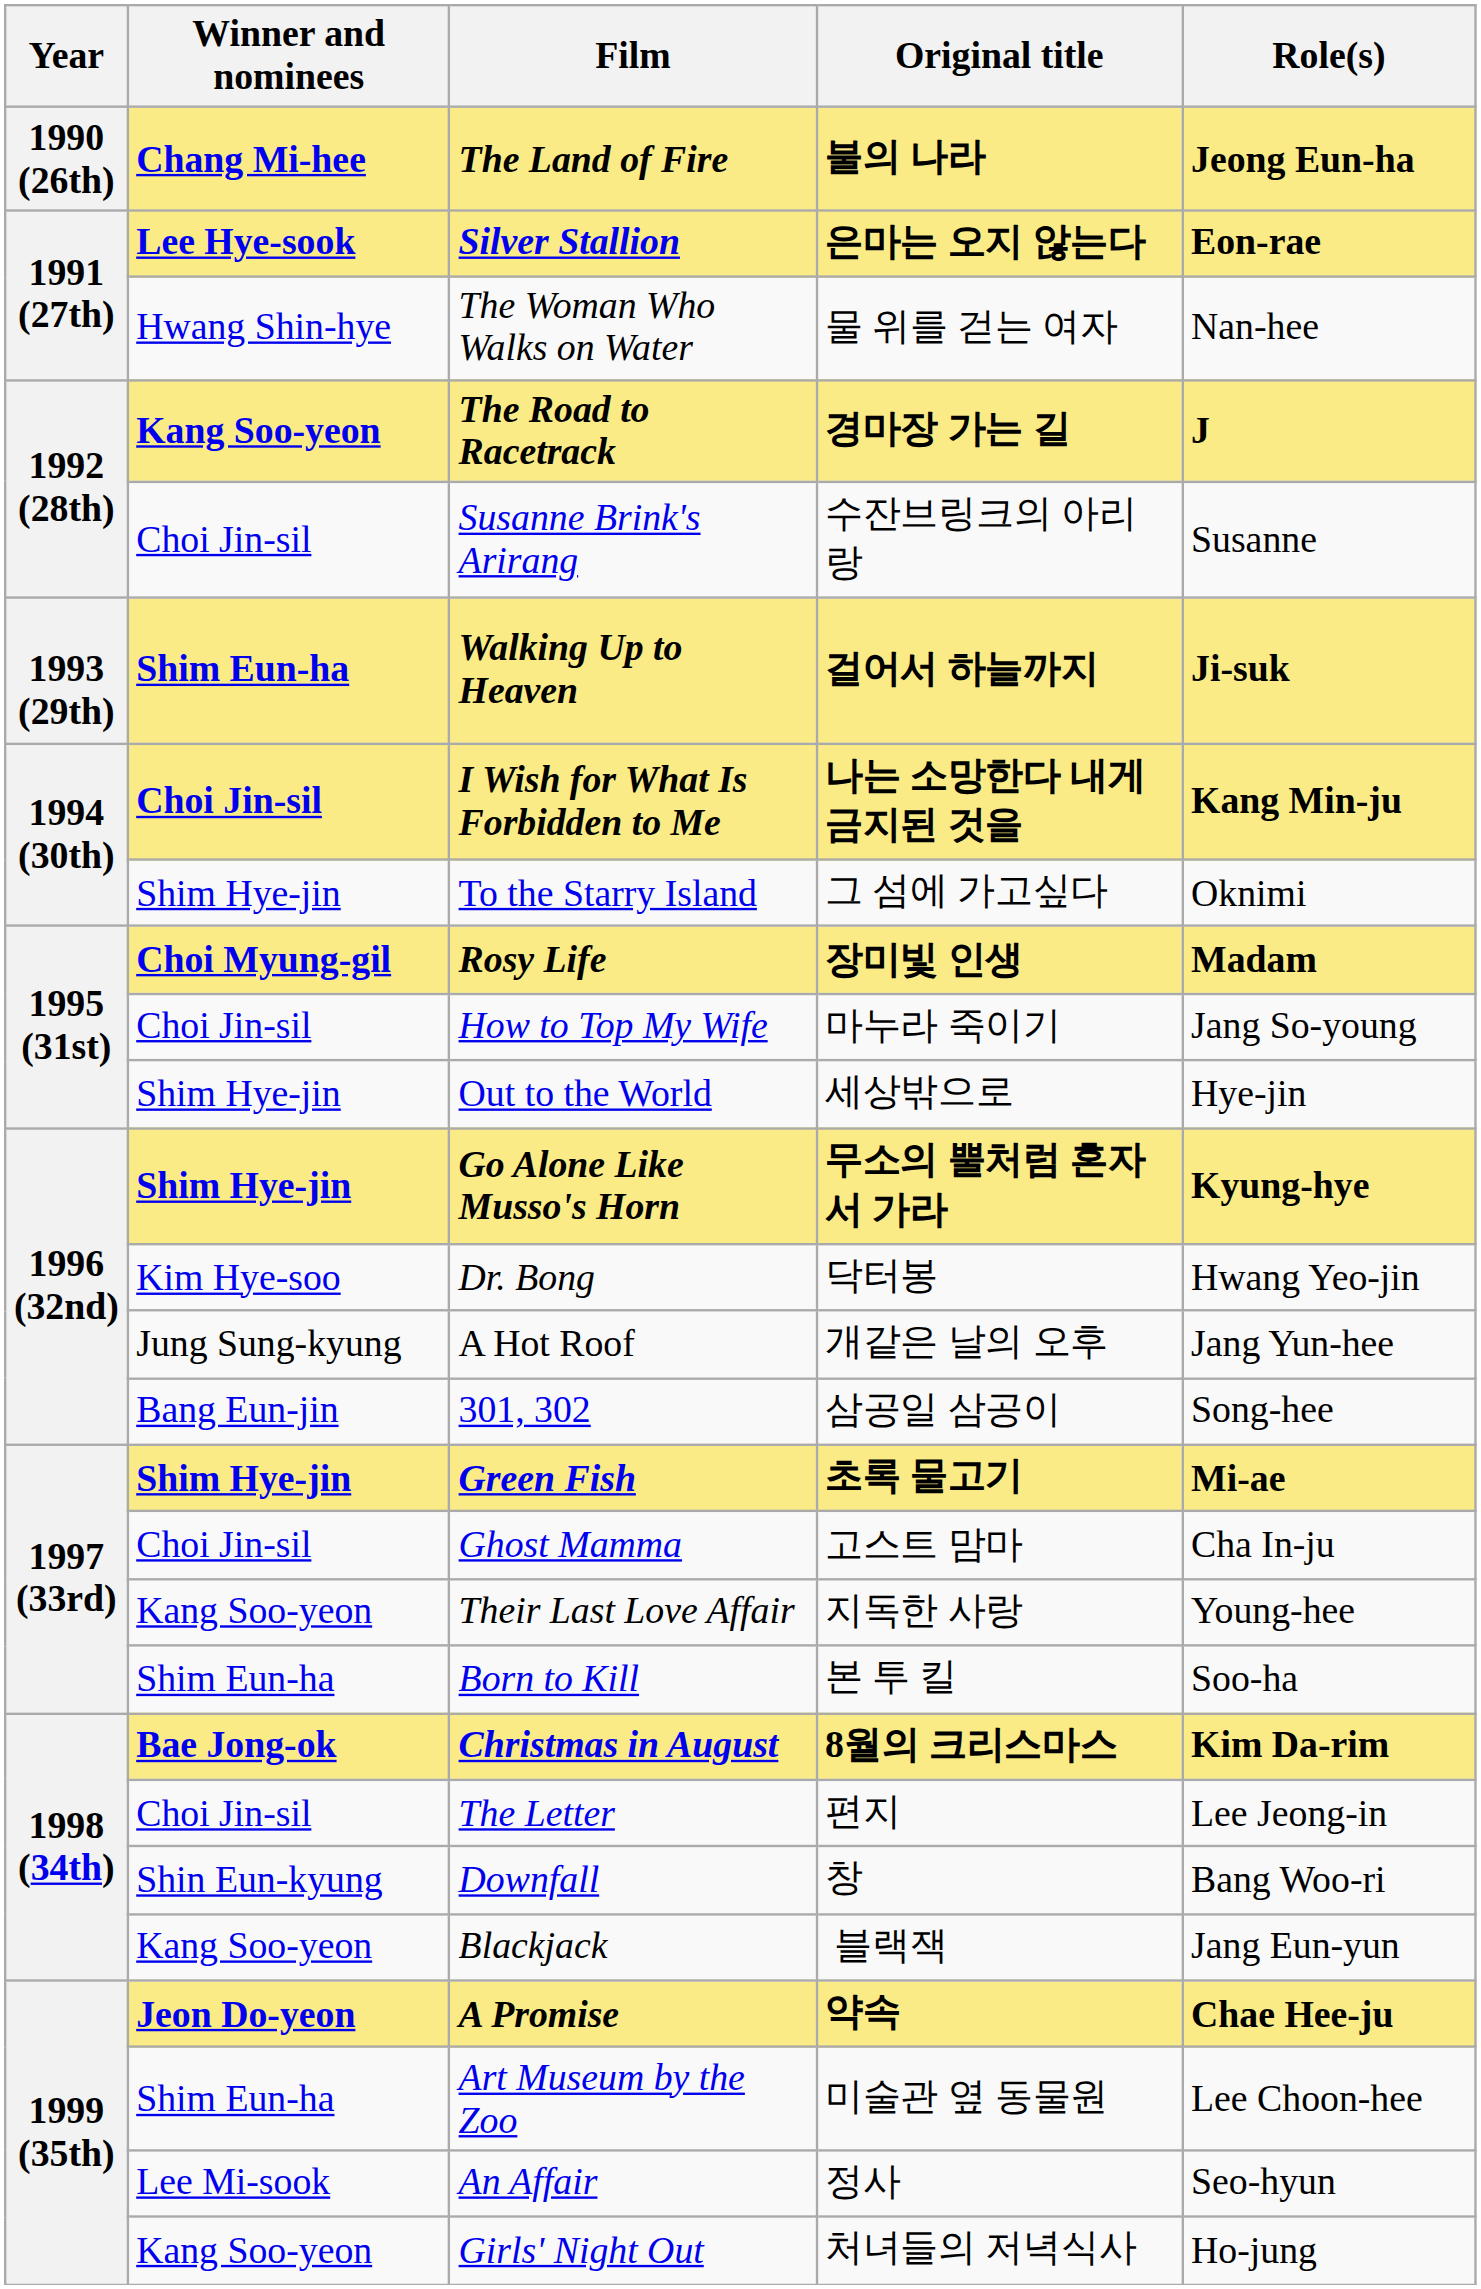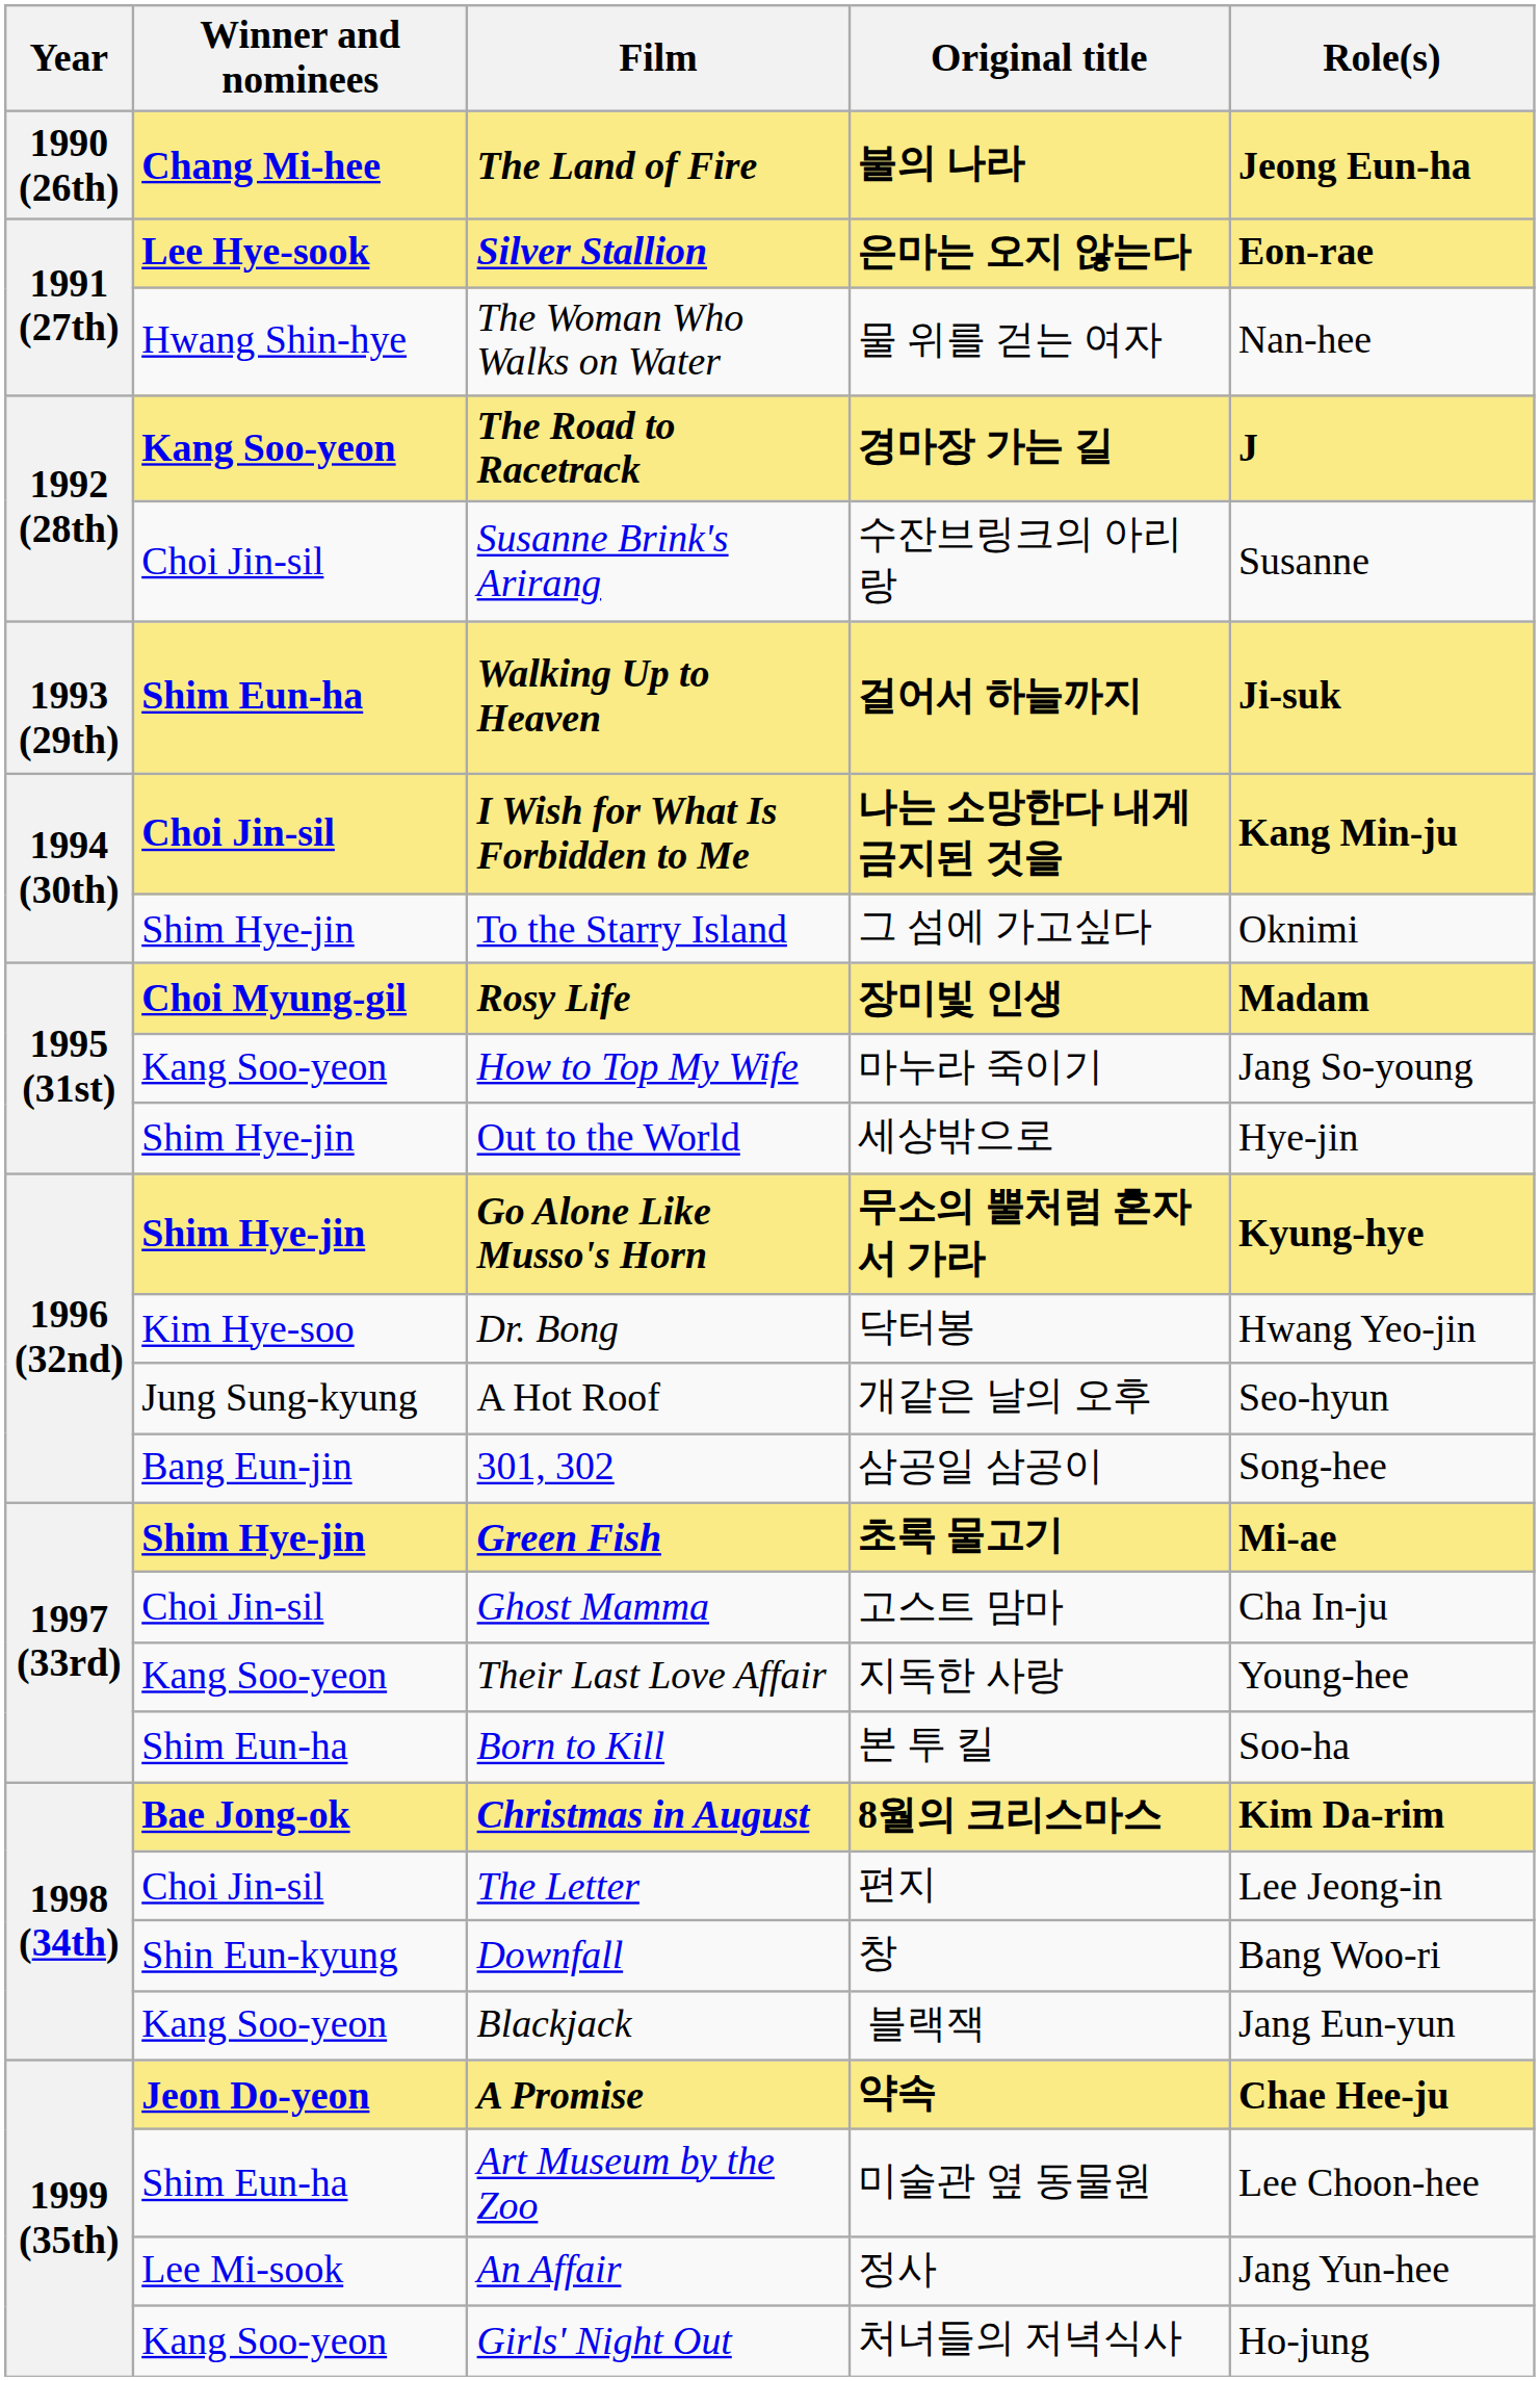How to Top My Wife | Winner and nominees: Choi Jin-sil -> Kang Soo-yeon
A Hot Roof | Role(s): Jang Yun-hee -> Seo-hyun
An Affair | Role(s): Seo-hyun -> Jang Yun-hee
